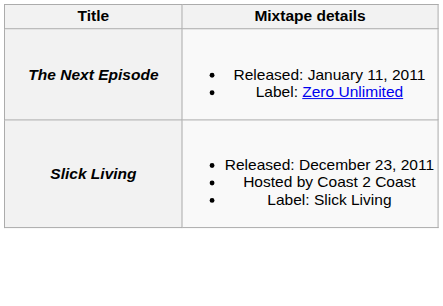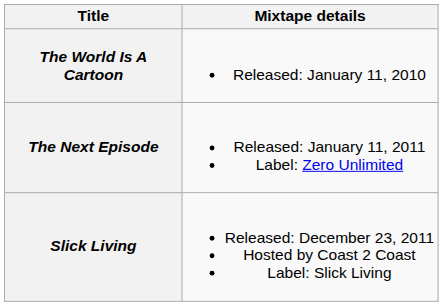+ row: The World Is A Cartoon | Released: January 11, 2010
